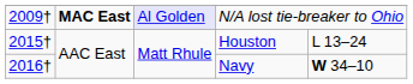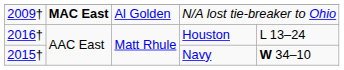N/A lost tie-breaker to Ohio | column 3: lavender background -> no background
Houston | column 1: 2015† -> 2016†
Navy | column 1: 2016† -> 2015†
